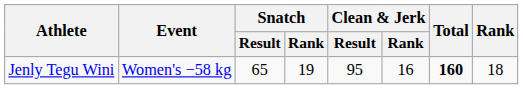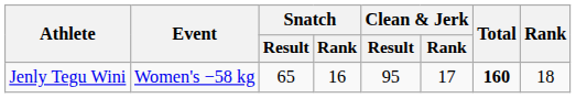Jenly Tegu Wini | Snatch / Rank: 19 -> 16
Jenly Tegu Wini | Clean & Jerk / Rank: 16 -> 17
